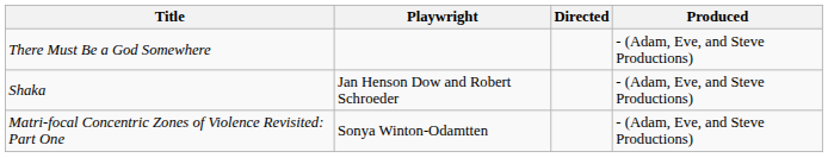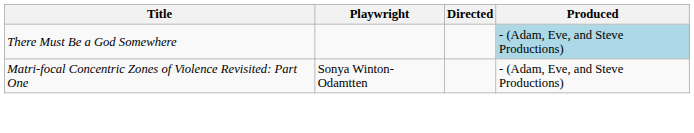There Must Be a God Somewhere | Produced: no background -> lightblue background
- row: Shaka | Jan Henson Dow and Robert Schroeder | - (Adam, Eve, and Steve Productions)
